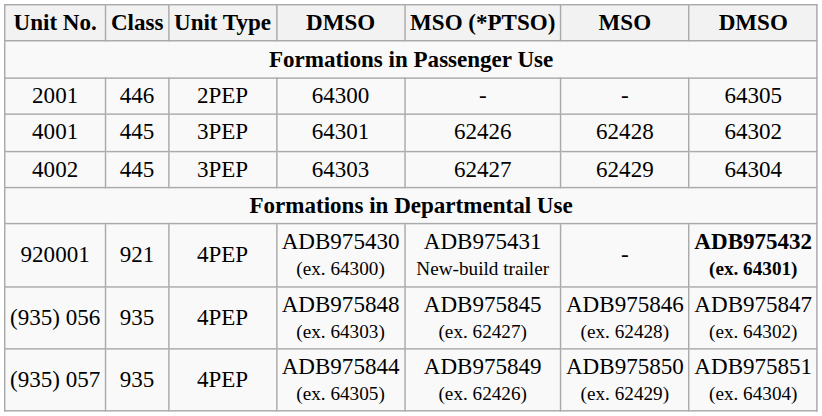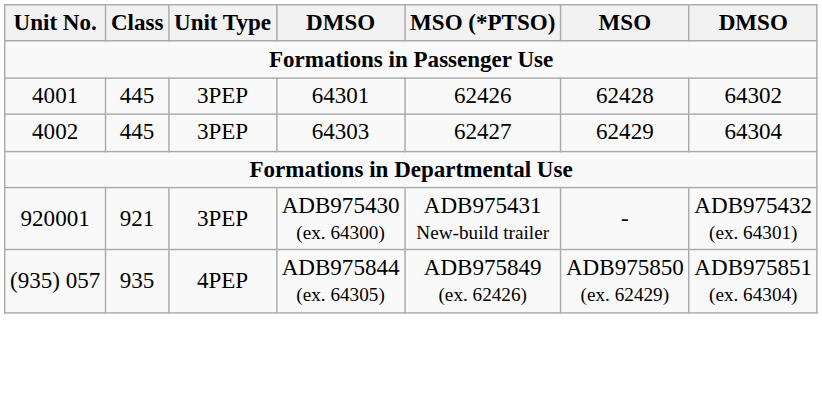- row: 2001 | 446 | 2PEP | 64300 | - | - | 64305
ADB975430 (ex. 64300) | Unit Type: 4PEP -> 3PEP
ADB975430 (ex. 64300) | column 7: bold -> normal
- row: (935) 056 | 935 | 4PEP | ADB975848 (ex. 64303) | ADB975845 (ex. 62427) | ADB975846 (ex. 62428) | ADB975847 (ex. 64302)
